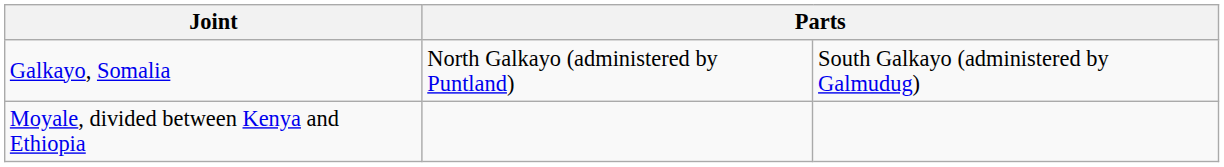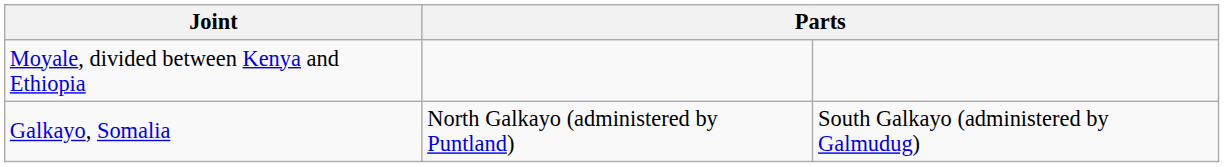rows swapped: Galkayo, Somalia <-> Moyale, divided between Kenya and Ethiopia
